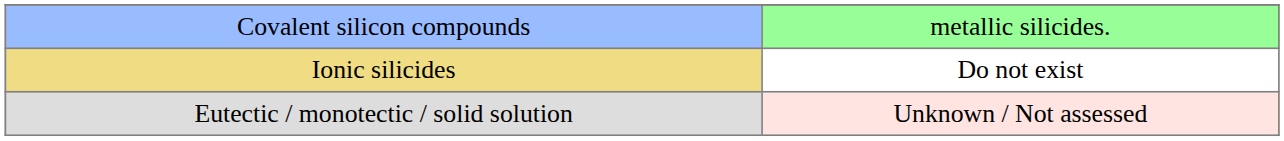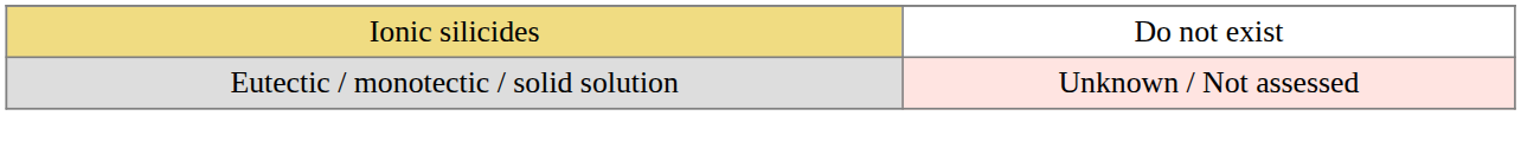- row: Covalent silicon compounds | metallic silicides.
